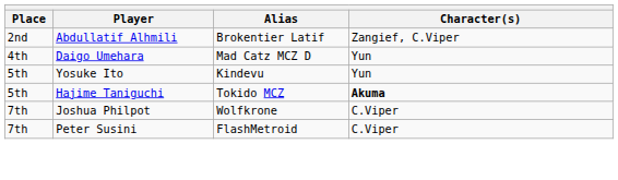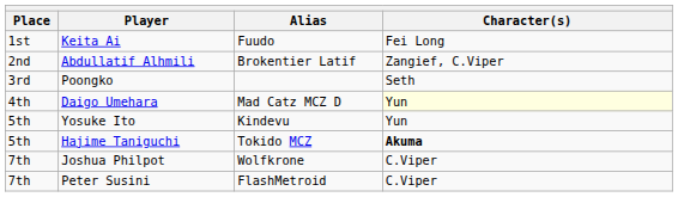+ row: 1st | Keita Ai | Fuudo | Fei Long
+ row: 3rd | Poongko | Seth
Daigo Umehara | Character(s): no background -> lightyellow background
